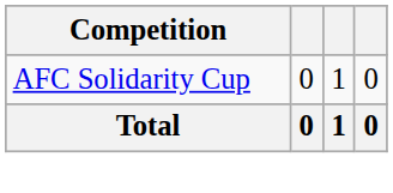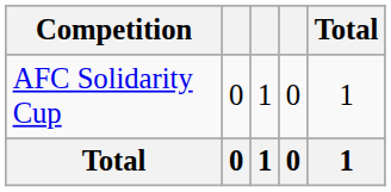+ column: Total | 1 | 1
